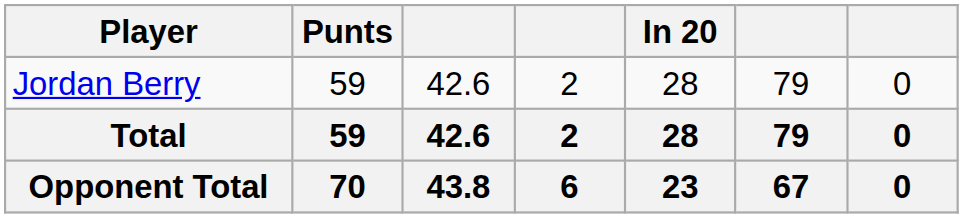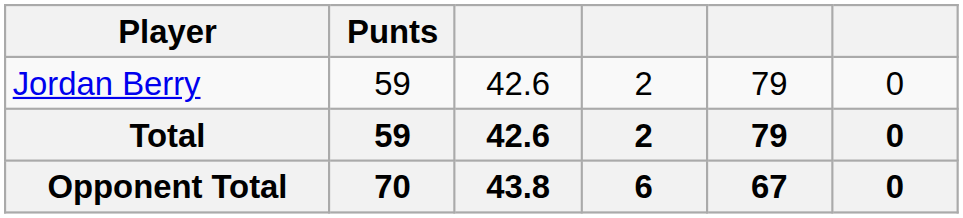- column: In 20 | 28 | 28 | 23
